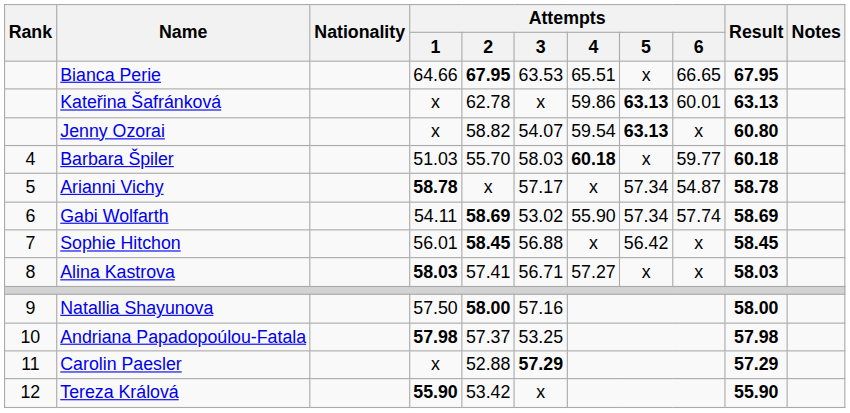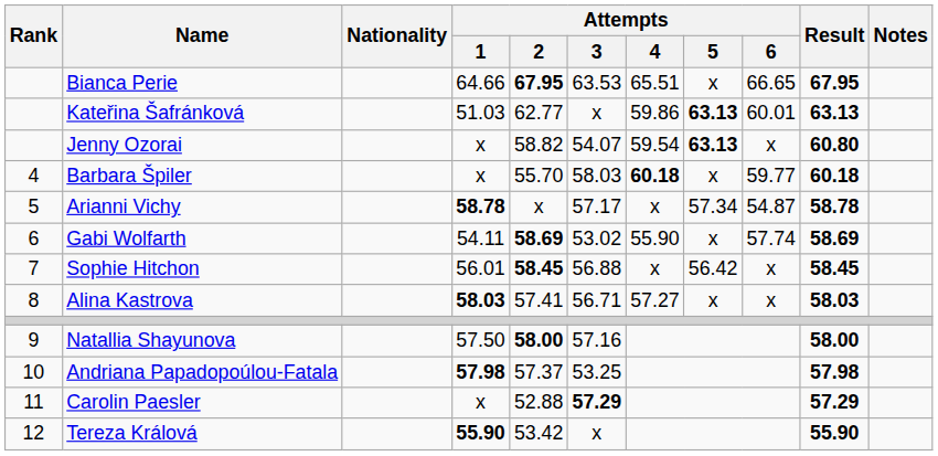Kateřina Šafránková | Attempts / 1: x -> 51.03
Kateřina Šafránková | Attempts / 2: 62.78 -> 62.77
Barbara Špiler | Attempts / 1: 51.03 -> x
Gabi Wolfarth | Attempts / 5: 57.34 -> x
